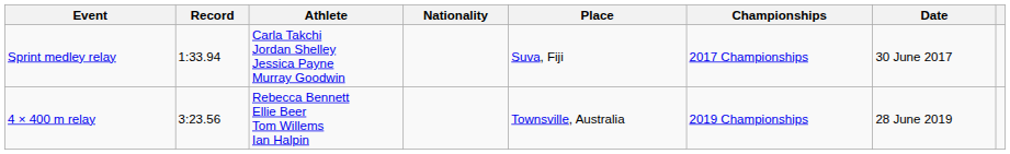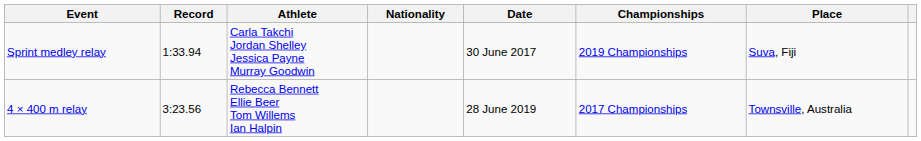columns swapped: Date <-> Place
Sprint medley relay | Championships: 2017 Championships -> 2019 Championships
4 × 400 m relay | Championships: 2019 Championships -> 2017 Championships
